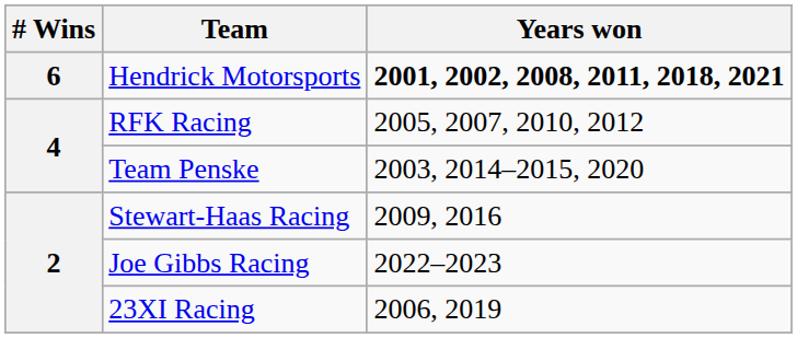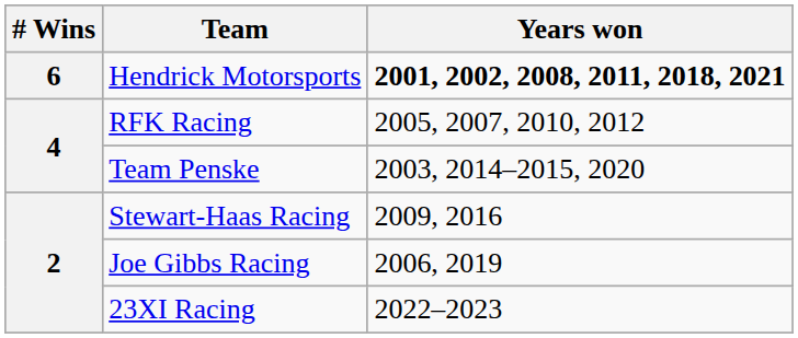Joe Gibbs Racing | Years won: 2022–2023 -> 2006, 2019
23XI Racing | Years won: 2006, 2019 -> 2022–2023
